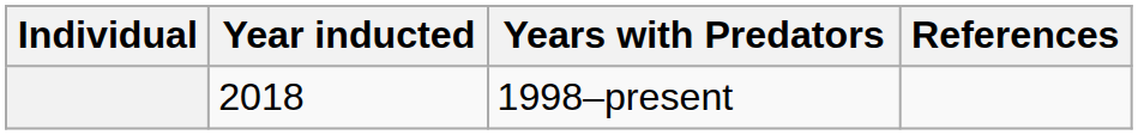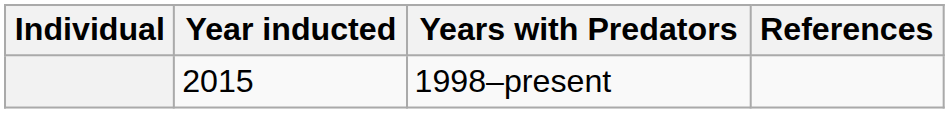1998–present | Year inducted: 2018 -> 2015
